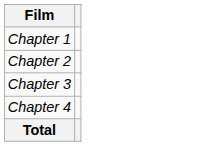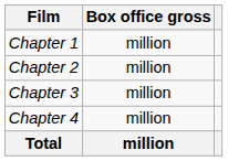+ column: Box office gross | million | million | million | million | million
